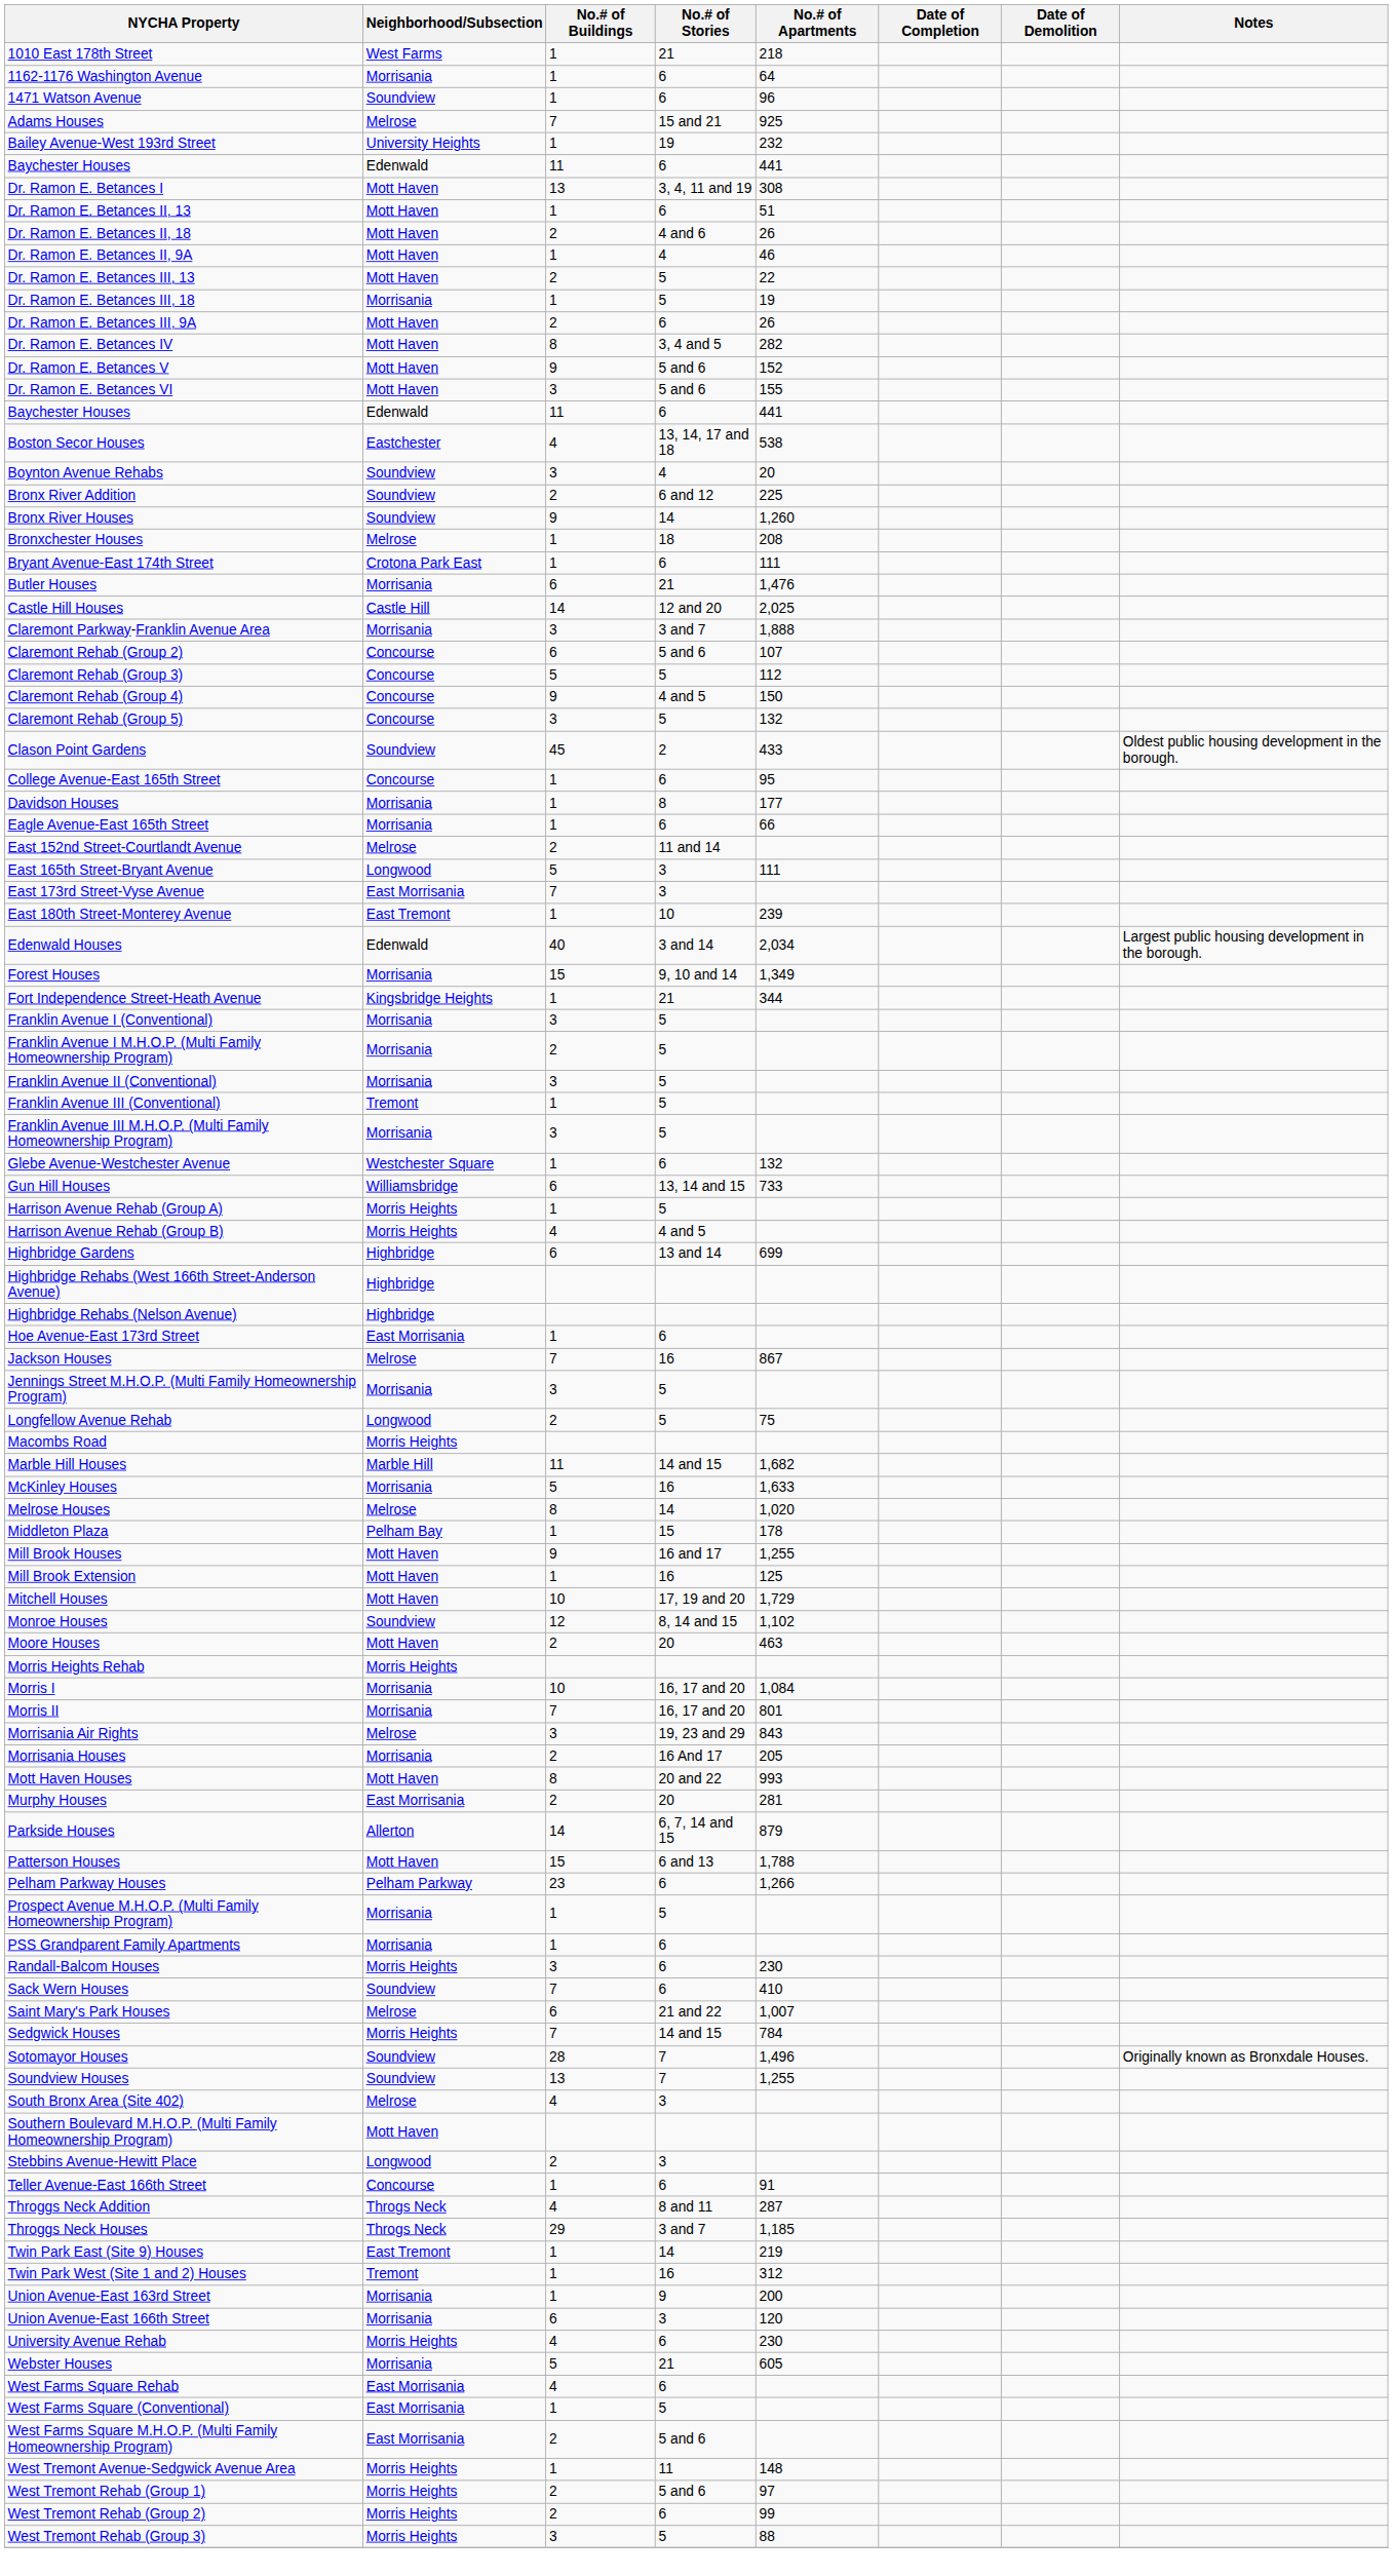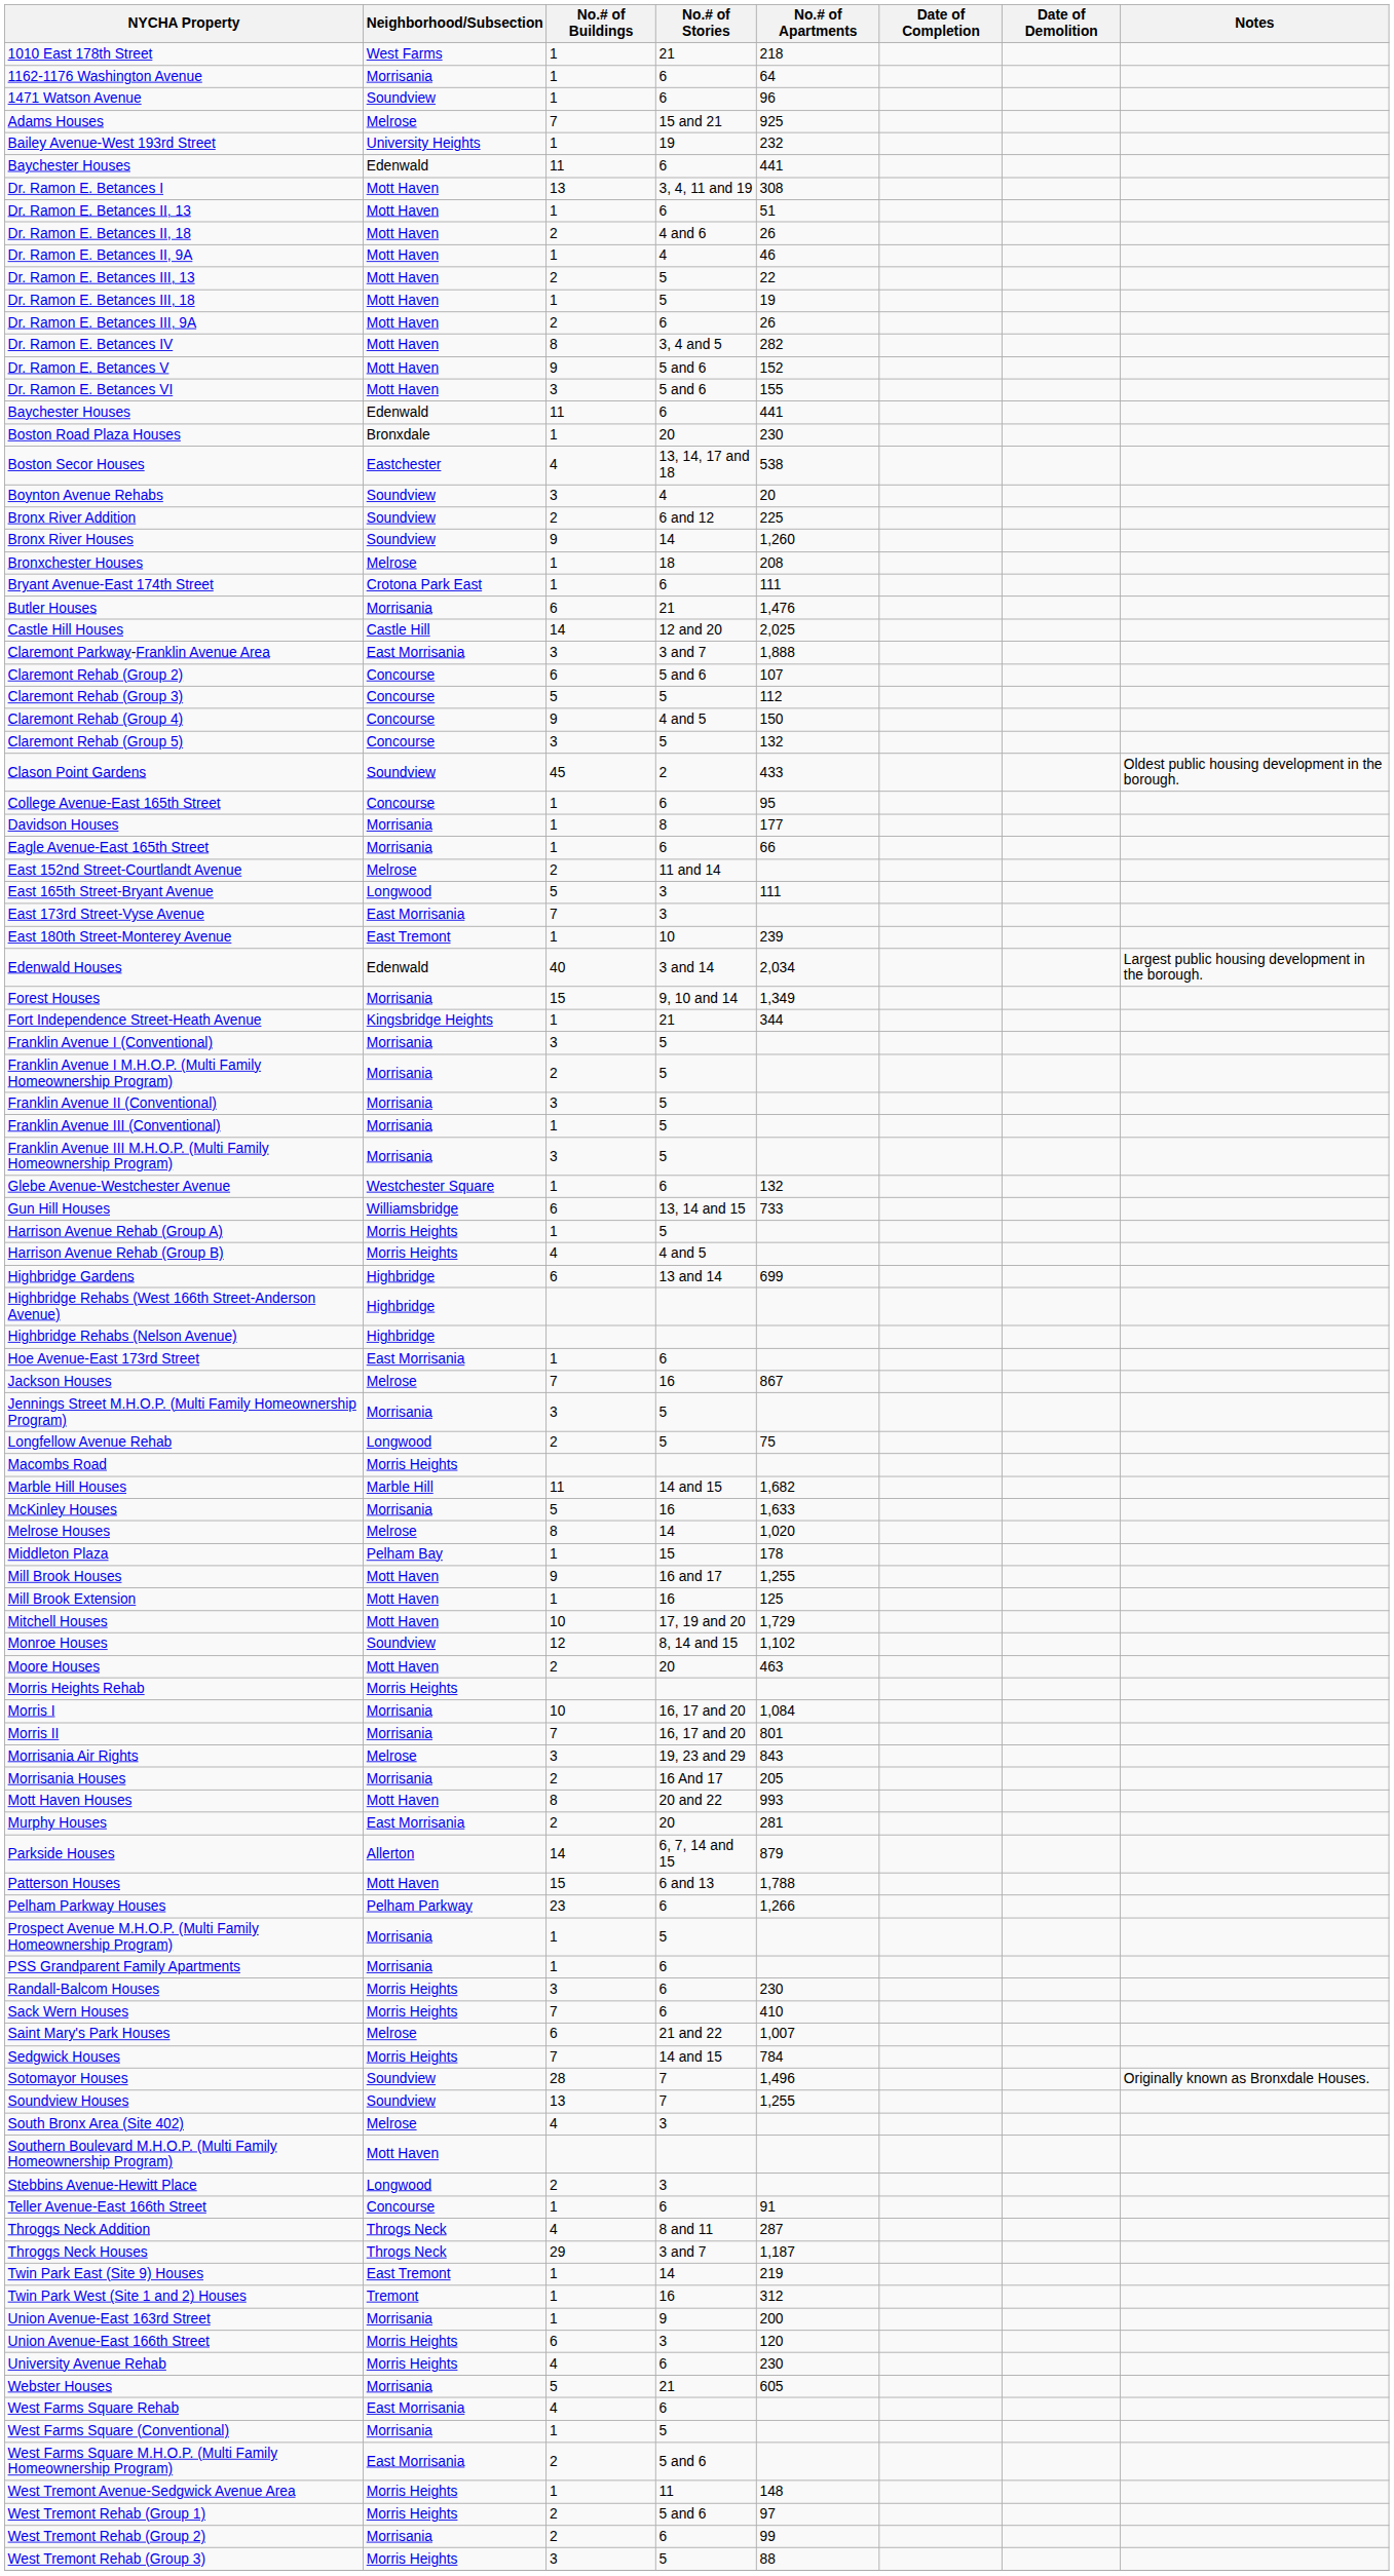Dr. Ramon E. Betances III, 18 | Neighborhood/Subsection: Morrisania -> Mott Haven
+ row: Boston Road Plaza Houses | Bronxdale | 1 | 20 | 230
Claremont Parkway-Franklin Avenue Area | Neighborhood/Subsection: Morrisania -> East Morrisania
Franklin Avenue III (Conventional) | Neighborhood/Subsection: Tremont -> Morrisania
Sack Wern Houses | Neighborhood/Subsection: Soundview -> Morris Heights
Throggs Neck Houses | No.# of Apartments: 1,185 -> 1,187
Union Avenue-East 166th Street | Neighborhood/Subsection: Morrisania -> Morris Heights
West Farms Square (Conventional) | Neighborhood/Subsection: East Morrisania -> Morrisania
West Tremont Rehab (Group 2) | Neighborhood/Subsection: Morris Heights -> Morrisania
